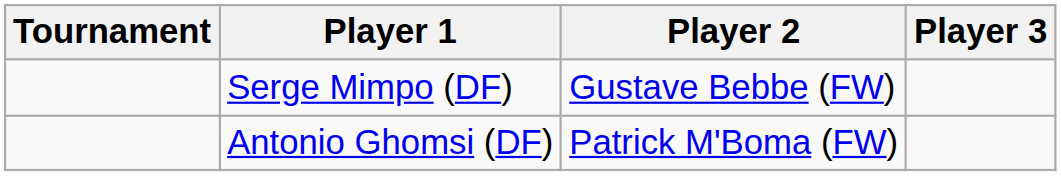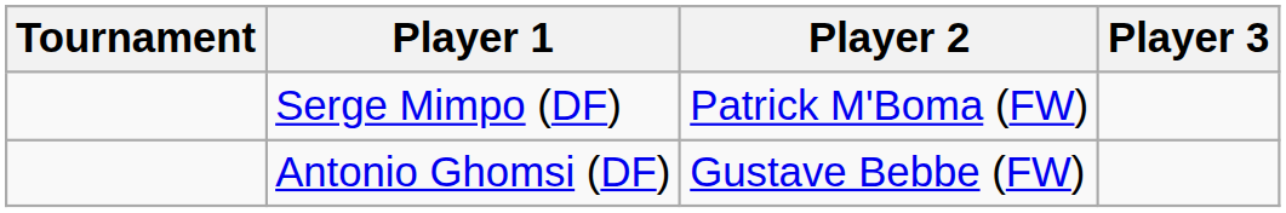Serge Mimpo (DF) | Player 2: Gustave Bebbe (FW) -> Patrick M'Boma (FW)
Antonio Ghomsi (DF) | Player 2: Patrick M'Boma (FW) -> Gustave Bebbe (FW)
